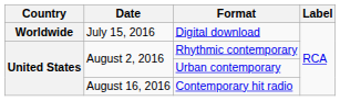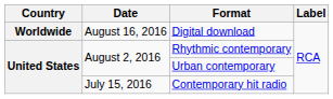Digital download | Date: July 15, 2016 -> August 16, 2016
Contemporary hit radio | Date: August 16, 2016 -> July 15, 2016
